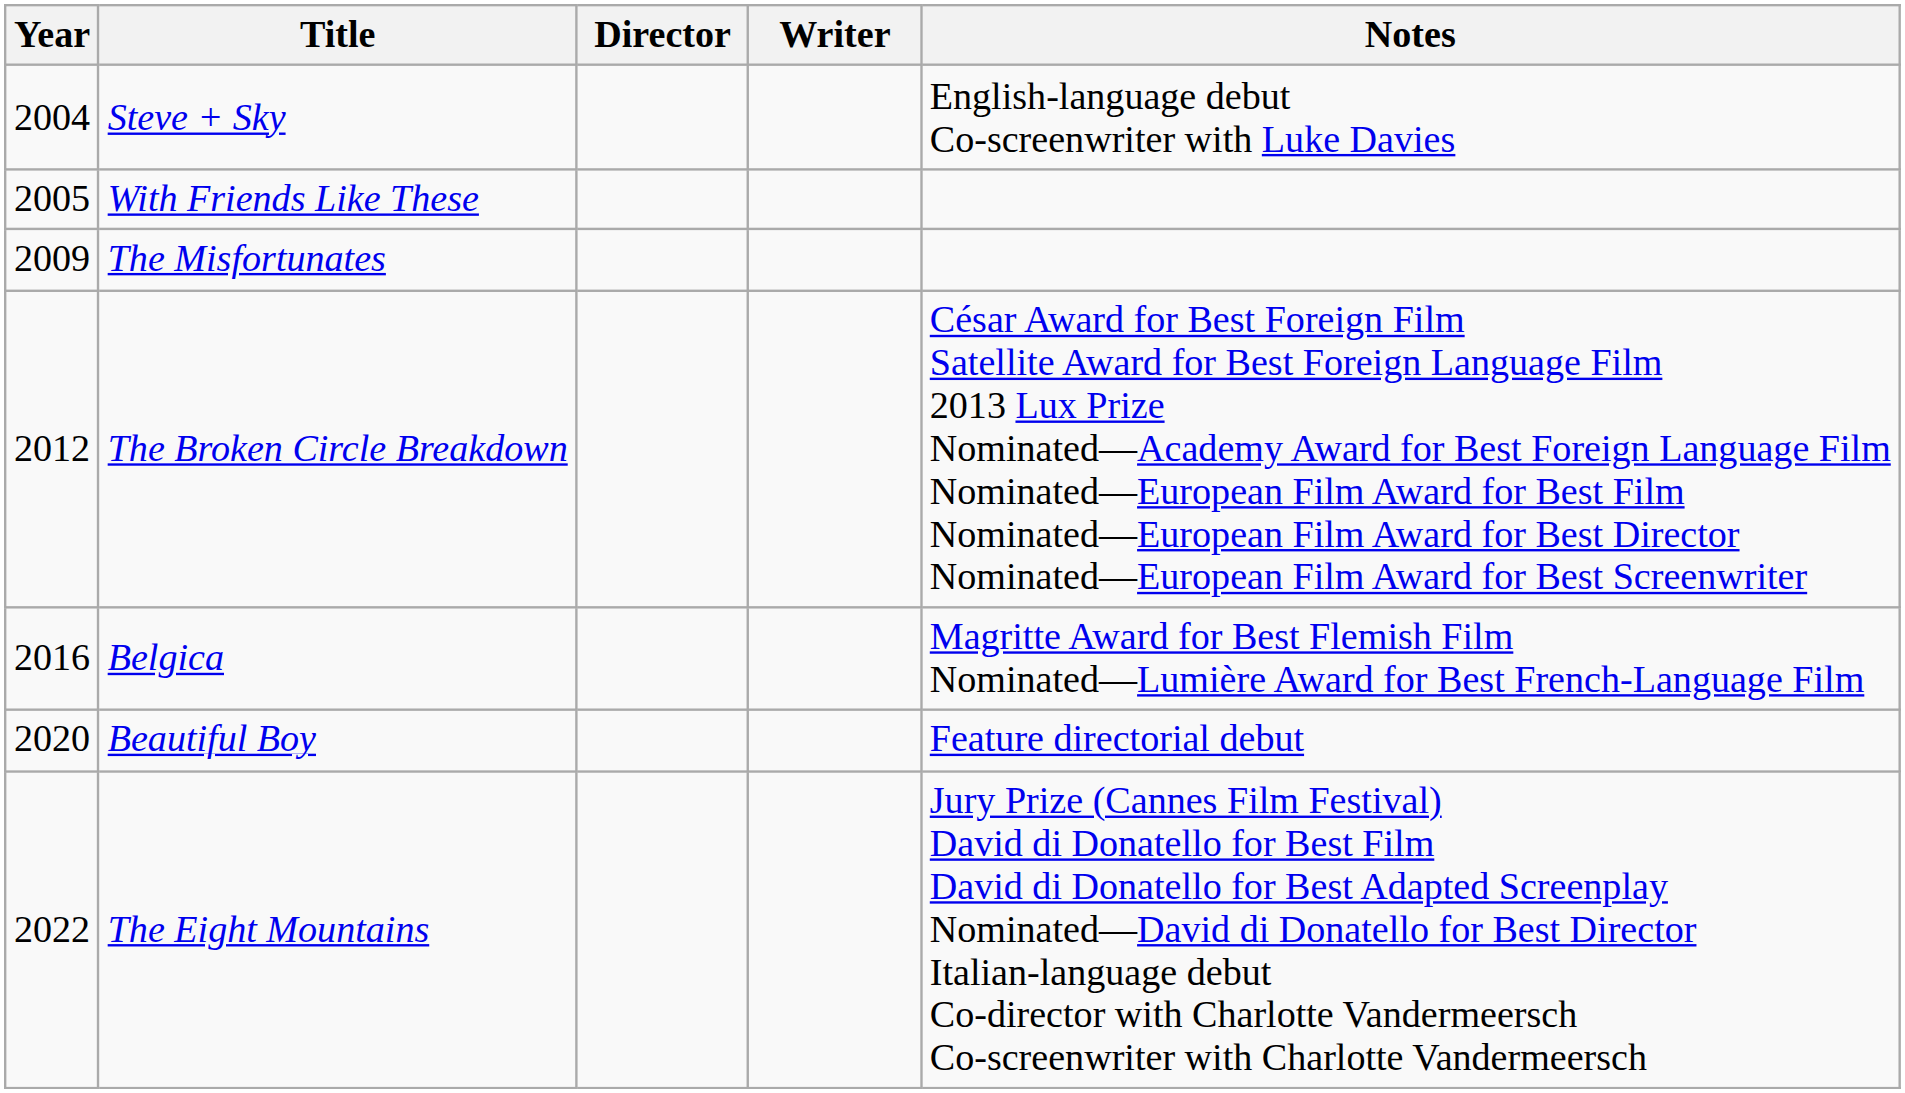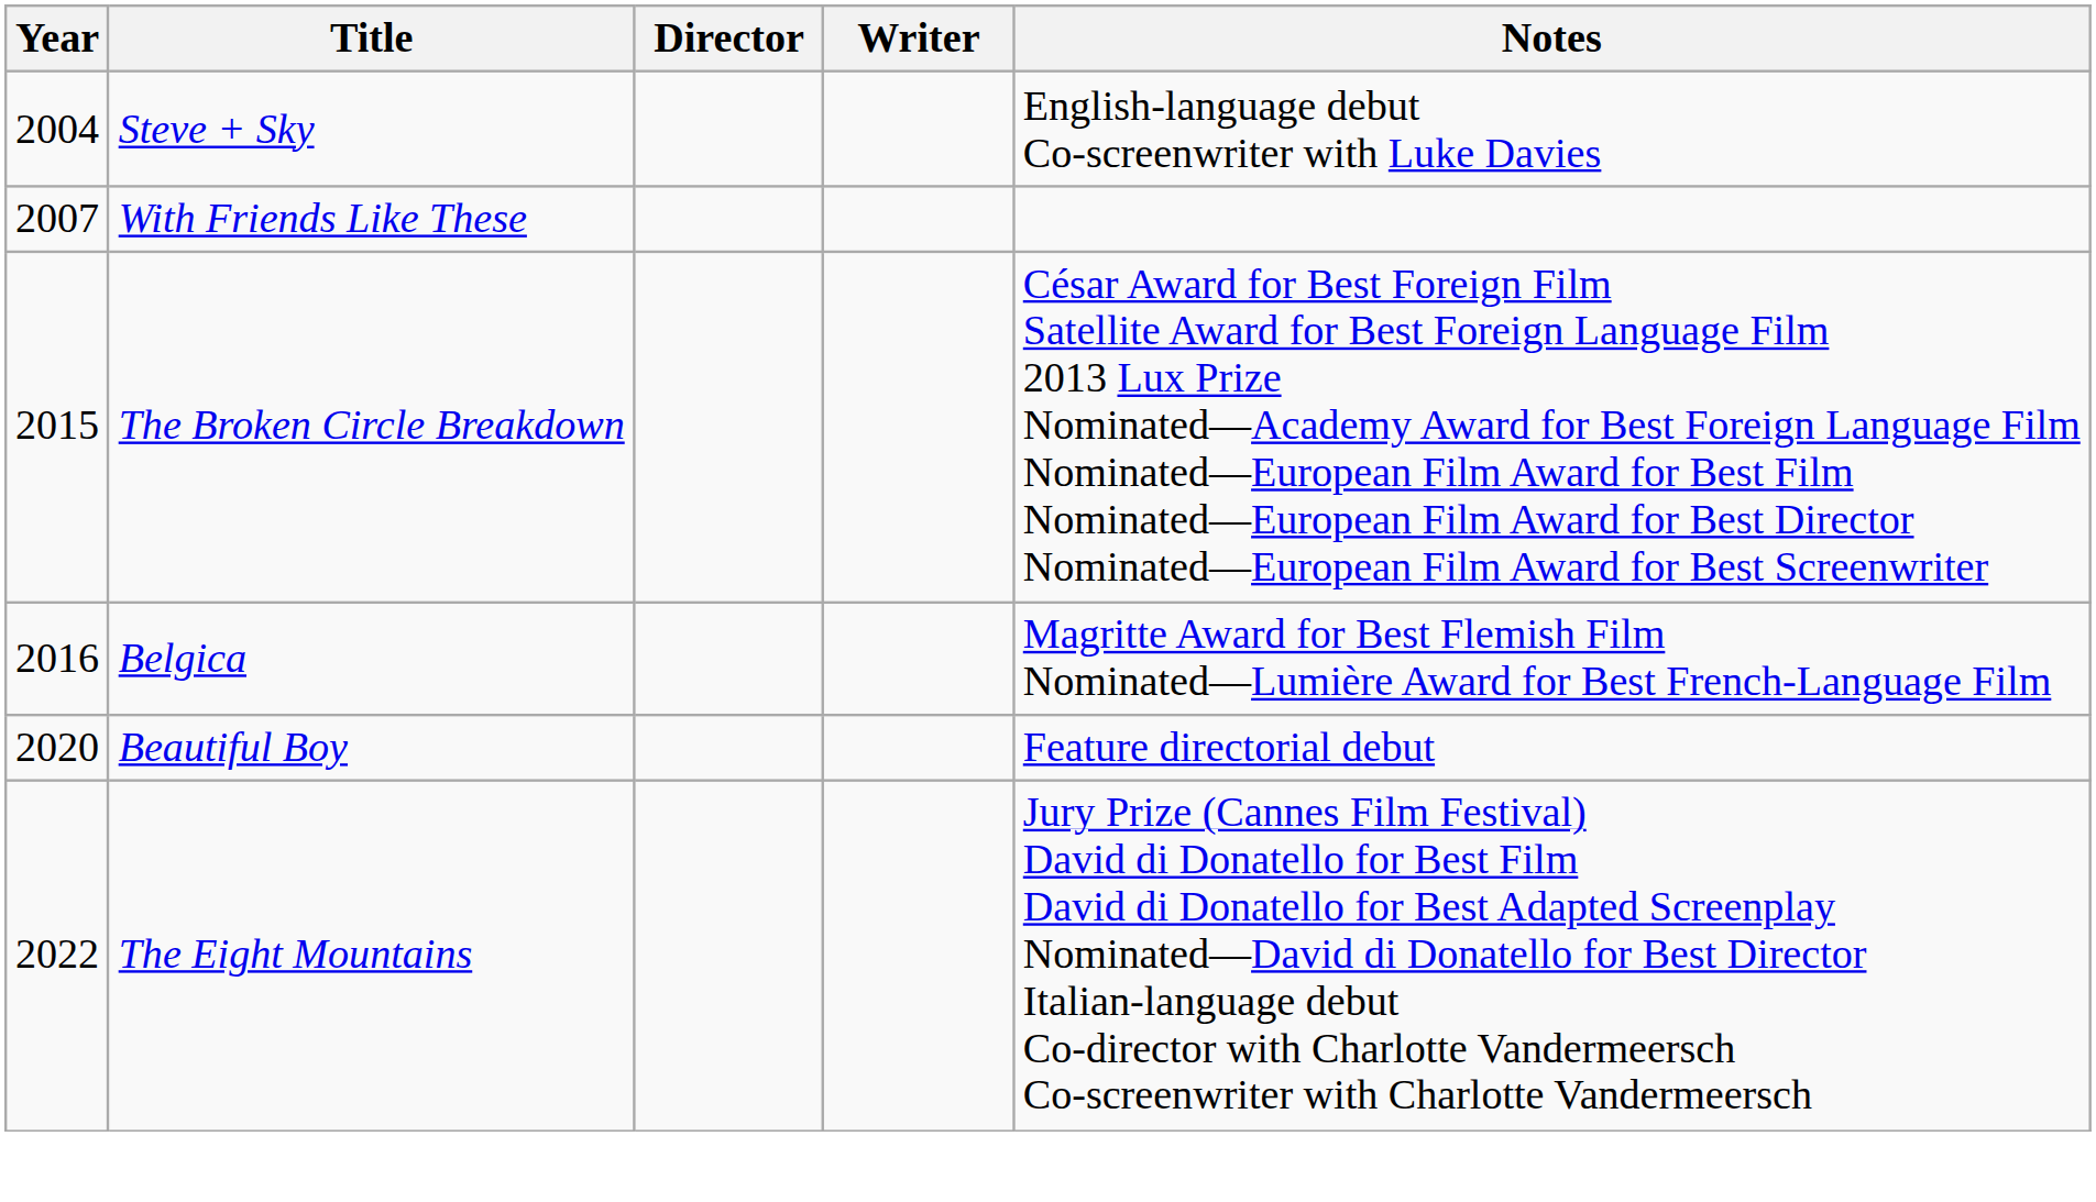With Friends Like These | Year: 2005 -> 2007
- row: 2009 | The Misfortunates
The Broken Circle Breakdown | Year: 2012 -> 2015
